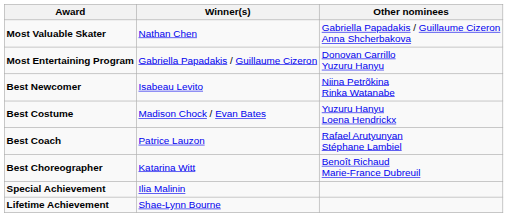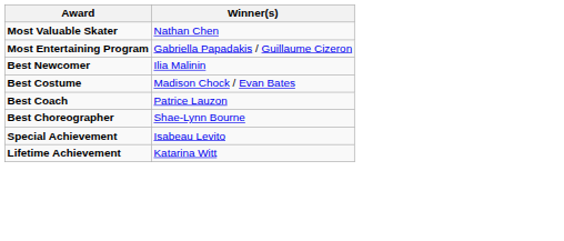- column: Other nominees | Gabriella Papadakis / Guillaume Cizeron Anna Shcherbakova | Donovan Carrillo Yuzuru Hanyu | Niina Petrõkina Rinka Watanabe | Yuzuru Hanyu Loena Hendrickx | Rafael Arutyunyan Stéphane Lambiel | Benoît Richaud Marie-France Dubreuil
Best Newcomer | Winner(s): Isabeau Levito -> Ilia Malinin
Best Choreographer | Winner(s): Katarina Witt -> Shae-Lynn Bourne
Special Achievement | Winner(s): Ilia Malinin -> Isabeau Levito
Lifetime Achievement | Winner(s): Shae-Lynn Bourne -> Katarina Witt
